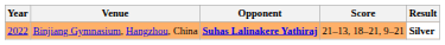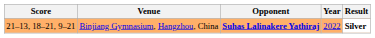columns swapped: Year <-> Score
